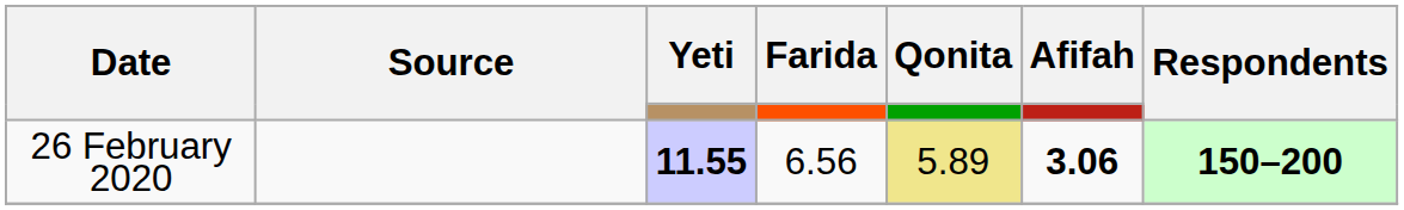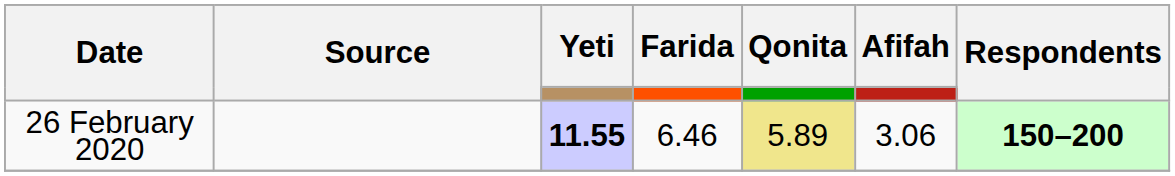26 February 2020 | Farida: 6.56 -> 6.46
26 February 2020 | Afifah: bold -> normal
